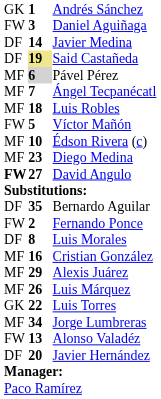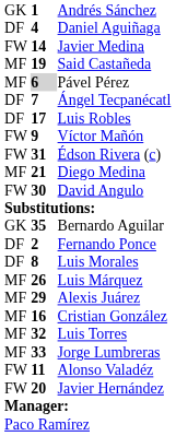Daniel Aguiñaga | column 1: FW -> DF
Daniel Aguiñaga | column 2: 3 -> 4
Javier Medina | column 1: DF -> FW
Said Castañeda | column 1: DF -> MF
Said Castañeda | column 2: khaki background -> no background
Ángel Tecpanécatl | column 1: MF -> DF
Luis Robles | column 1: MF -> DF
Luis Robles | column 2: 18 -> 17
Víctor Mañón | column 2: 5 -> 9
Édson Rivera (c) | column 1: MF -> FW
Édson Rivera (c) | column 2: 10 -> 31
Diego Medina | column 2: 23 -> 21
David Angulo | column 1: bold -> normal
David Angulo | column 2: 27 -> 30
Bernardo Aguilar | column 1: DF -> GK
Fernando Ponce | column 1: FW -> DF
rows swapped: Cristian González <-> Luis Márquez
Luis Torres | column 1: GK -> MF
Luis Torres | column 2: 22 -> 32
Jorge Lumbreras | column 2: 34 -> 33
Alonso Valadéz | column 2: 13 -> 11
Javier Hernández | column 1: DF -> FW
